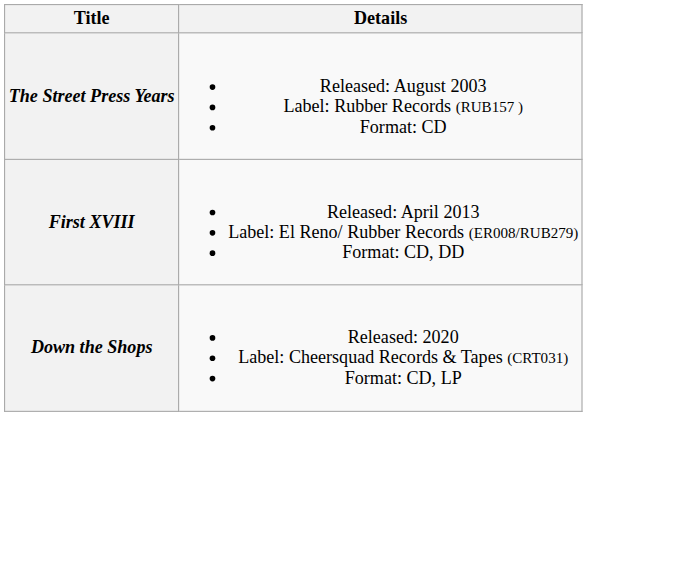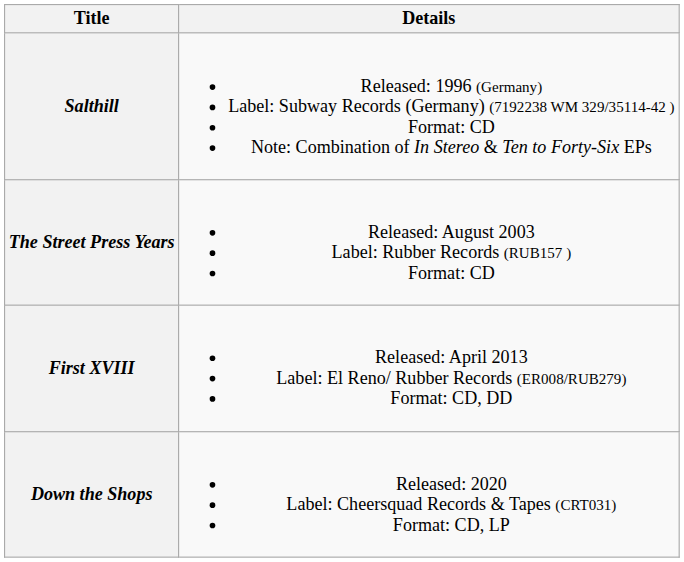+ row: Salthill | Released: 1996 (Germany) Label: Subway Records (Germany) (7192238 WM 329/35114-42 ) Format: CD Note: Combination of In Stereo & Ten to Forty-Six EPs
